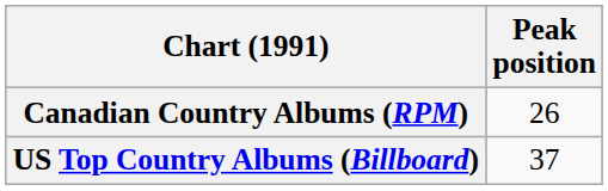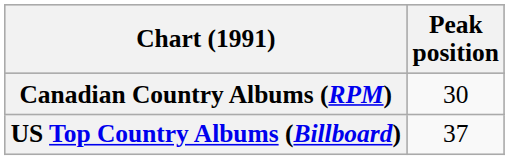Canadian Country Albums (RPM) | Peak position: 26 -> 30
